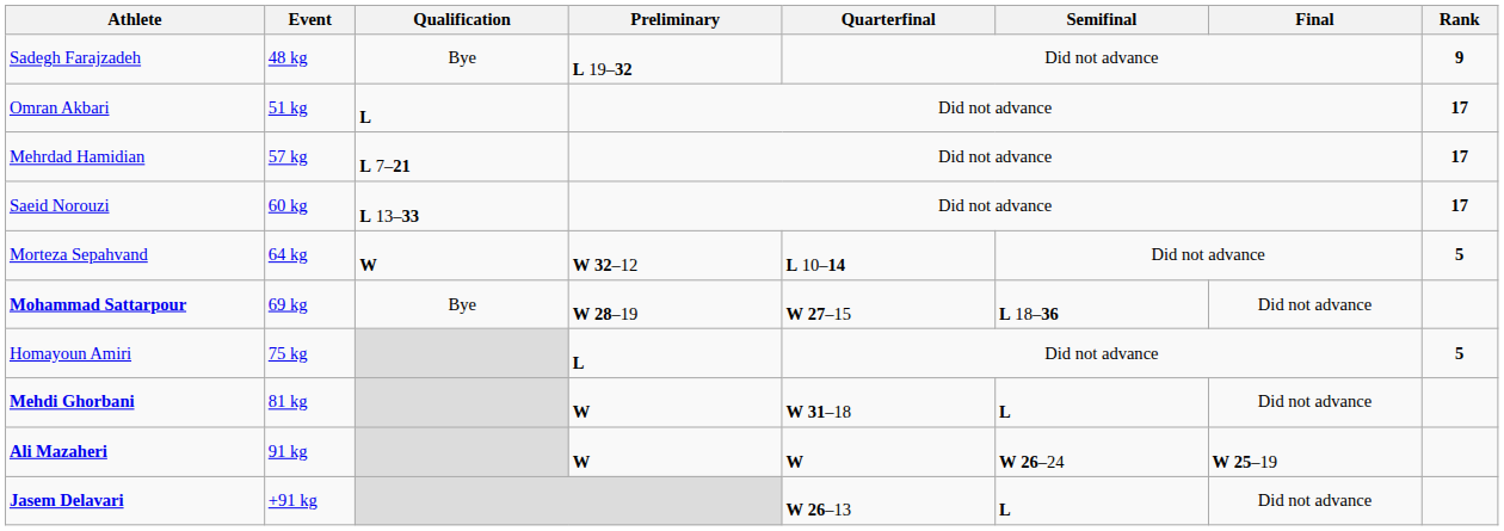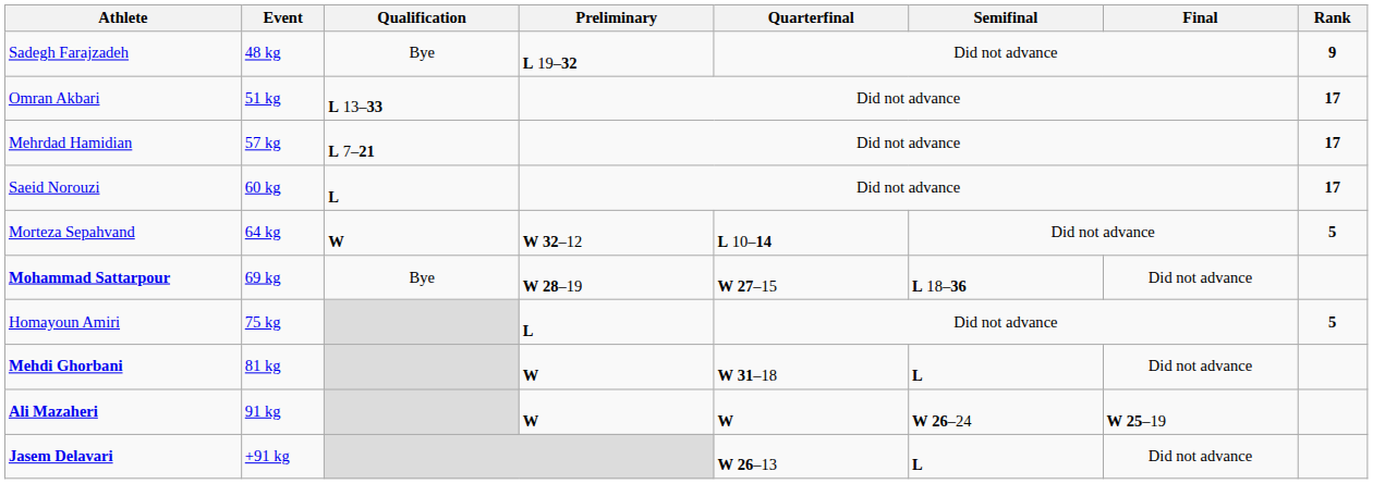Omran Akbari | Qualification: L -> L 13–33
Saeid Norouzi | Qualification: L 13–33 -> L
